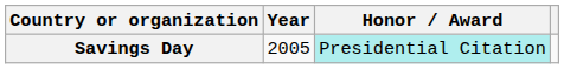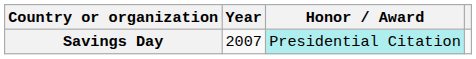Savings Day | Year: 2005 -> 2007
